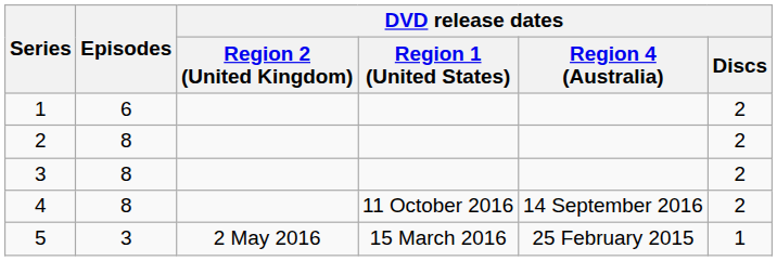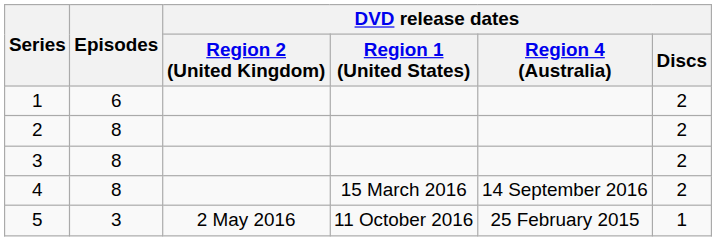4 | DVD release dates / Region 1 (United States): 11 October 2016 -> 15 March 2016
5 | DVD release dates / Region 1 (United States): 15 March 2016 -> 11 October 2016
